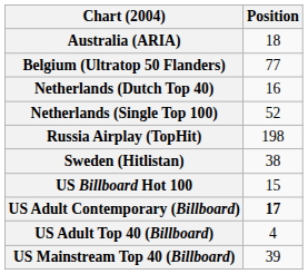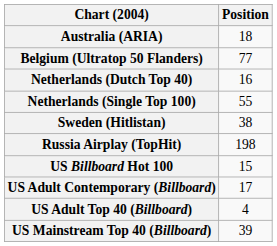Netherlands (Single Top 100) | Position: 52 -> 55
rows swapped: Russia Airplay (TopHit) <-> Sweden (Hitlistan)
US Adult Contemporary (Billboard) | Position: bold -> normal
